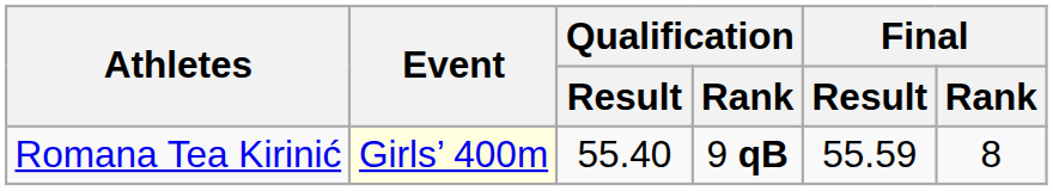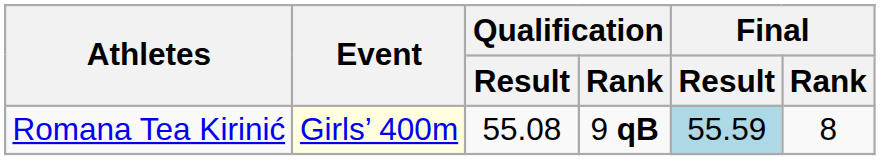Romana Tea Kirinić | Qualification / Result: 55.40 -> 55.08
Romana Tea Kirinić | Final / Result: no background -> lightblue background
